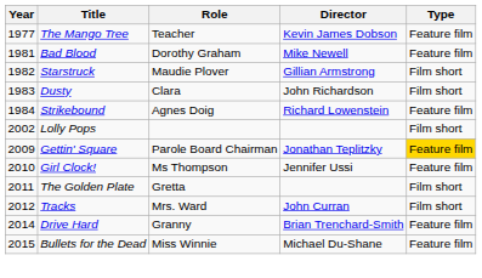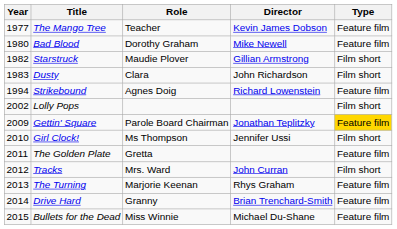Bad Blood | Year: 1981 -> 1980
Strikebound | Year: 1984 -> 1994
Girl Clock! | Type: Feature film -> Film short
The Golden Plate | Type: Film short -> Feature film
+ row: 2013 | The Turning | Marjorie Keenan | Rhys Graham | Feature film
